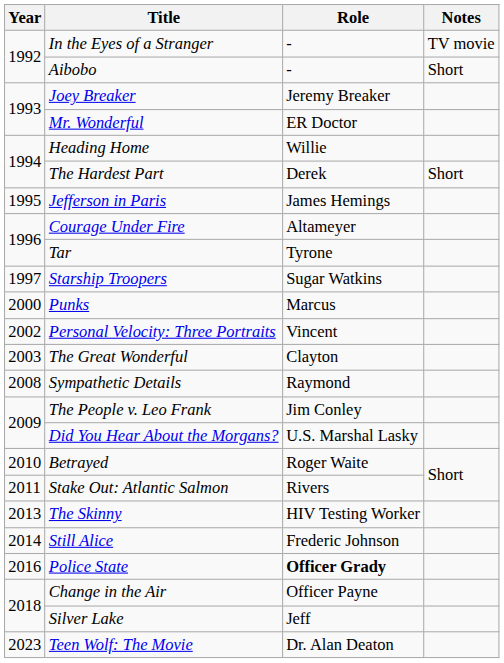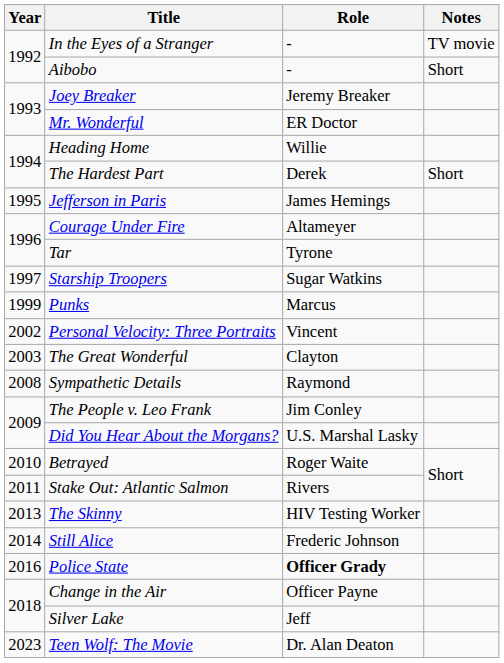Punks | Year: 2000 -> 1999
